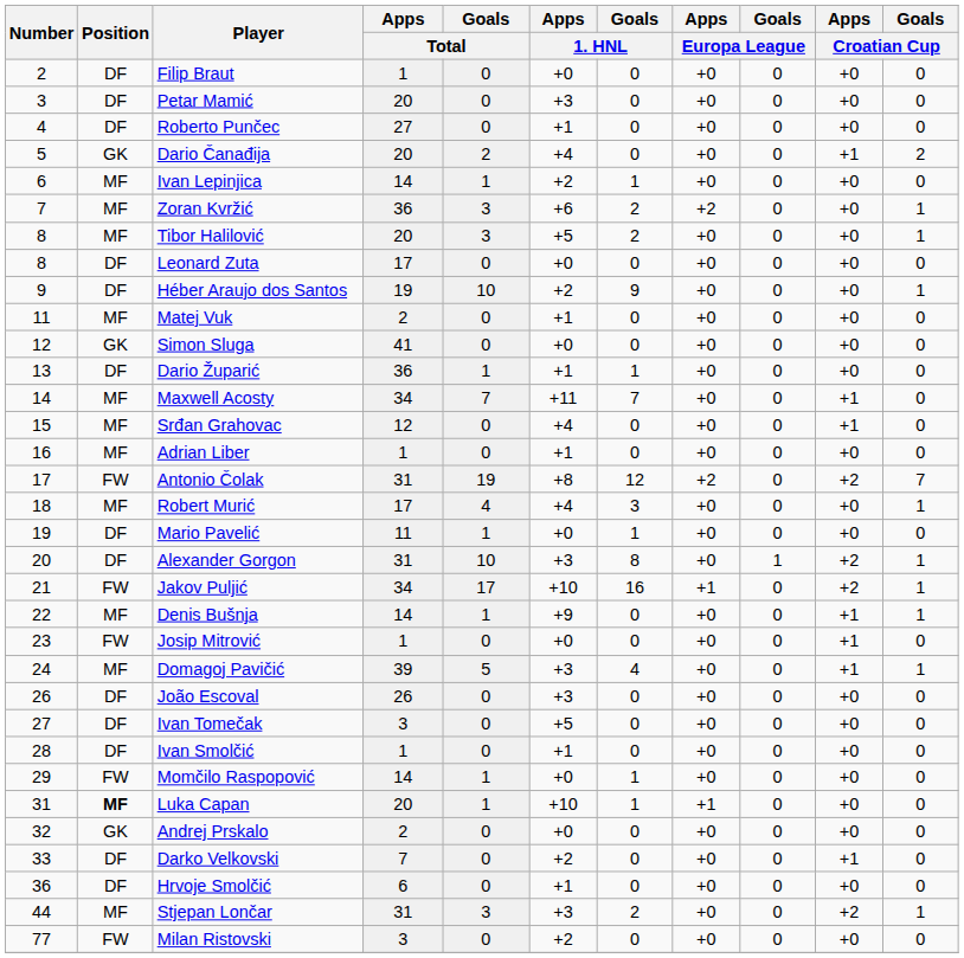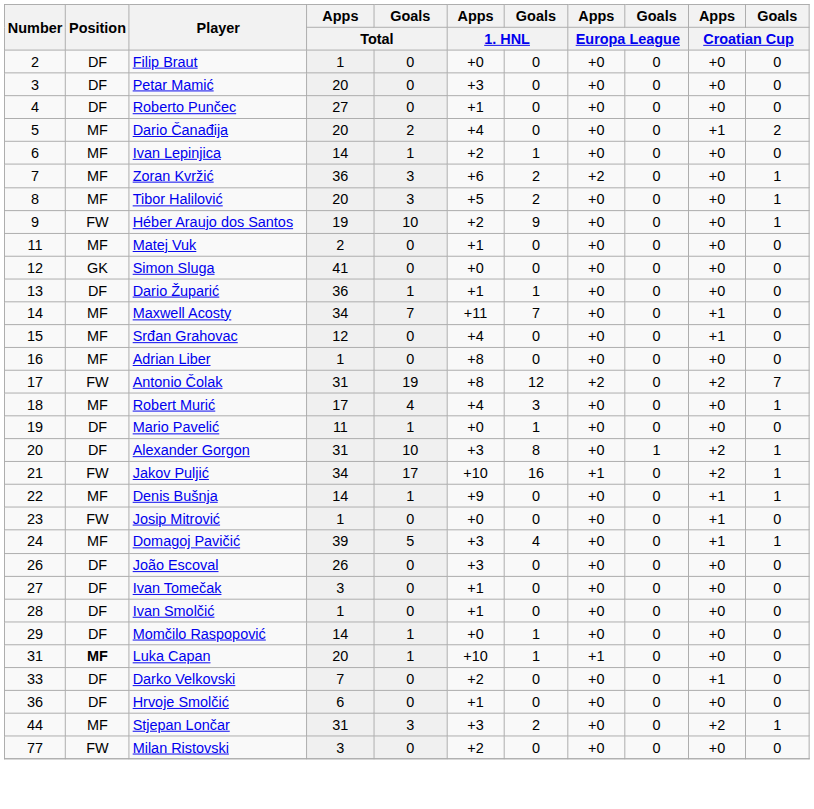Dario Čanađija | Position: GK -> MF
- row: 8 | DF | Leonard Zuta | 17 | 0 | +0 | 0 | +0 | 0 | +0 | 0
Héber Araujo dos Santos | Position: DF -> FW
Adrian Liber | Apps / 1. HNL: +1 -> +8
Ivan Tomečak | Apps / 1. HNL: +5 -> +1
Momčilo Raspopović | Position: FW -> DF
- row: 32 | GK | Andrej Prskalo | 2 | 0 | +0 | 0 | +0 | 0 | +0 | 0
